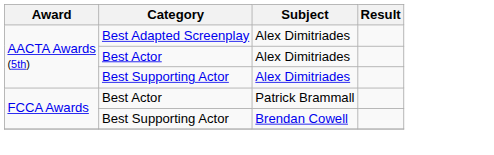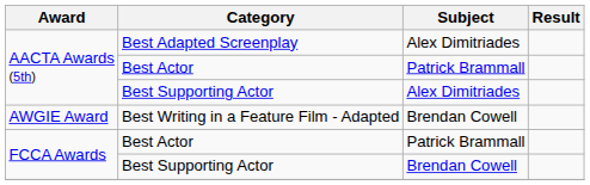AACTA Awards (5th) / Best Actor | Subject: Alex Dimitriades -> Patrick Brammall
+ row: AWGIE Award | Best Writing in a Feature Film - Adapted | Brendan Cowell
